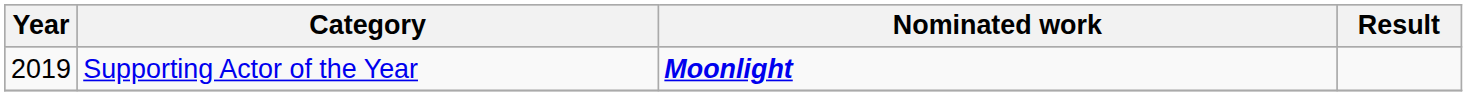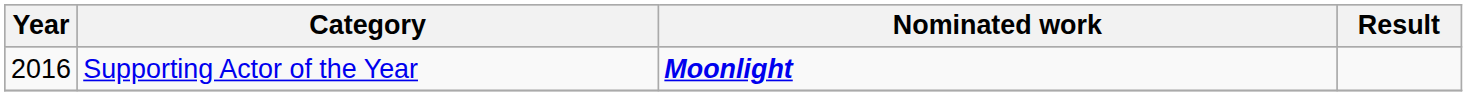Supporting Actor of the Year | Year: 2019 -> 2016
